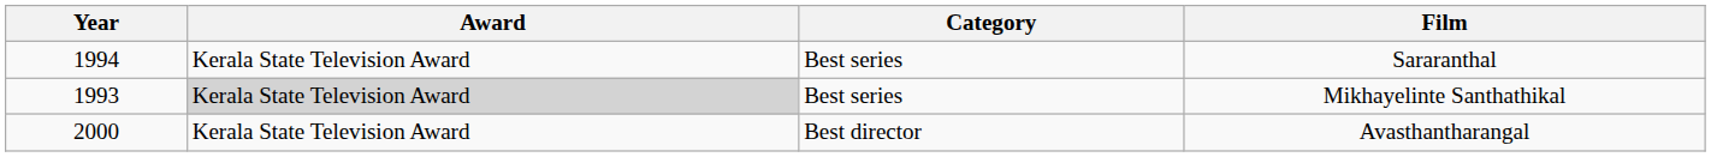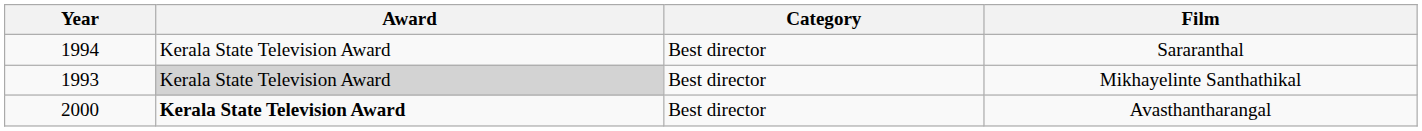Sararanthal | Category: Best series -> Best director
Mikhayelinte Santhathikal | Category: Best series -> Best director
Avasthantharangal | Award: normal -> bold
